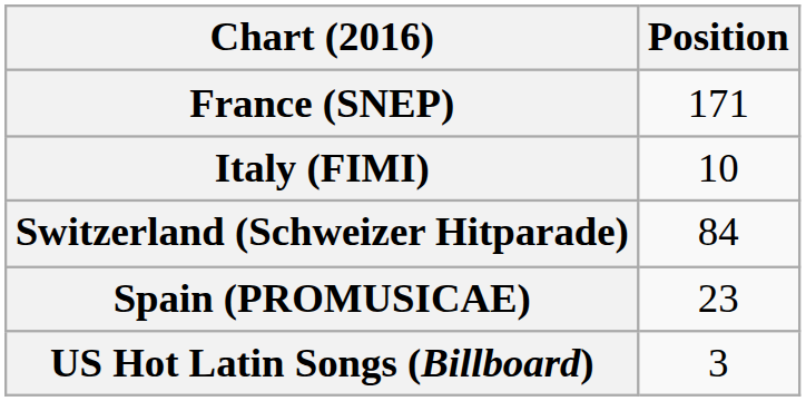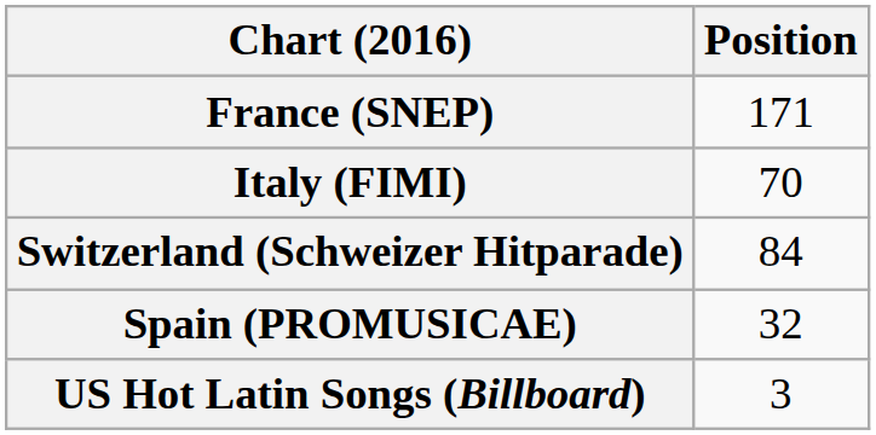Italy (FIMI) | Position: 10 -> 70
Spain (PROMUSICAE) | Position: 23 -> 32
